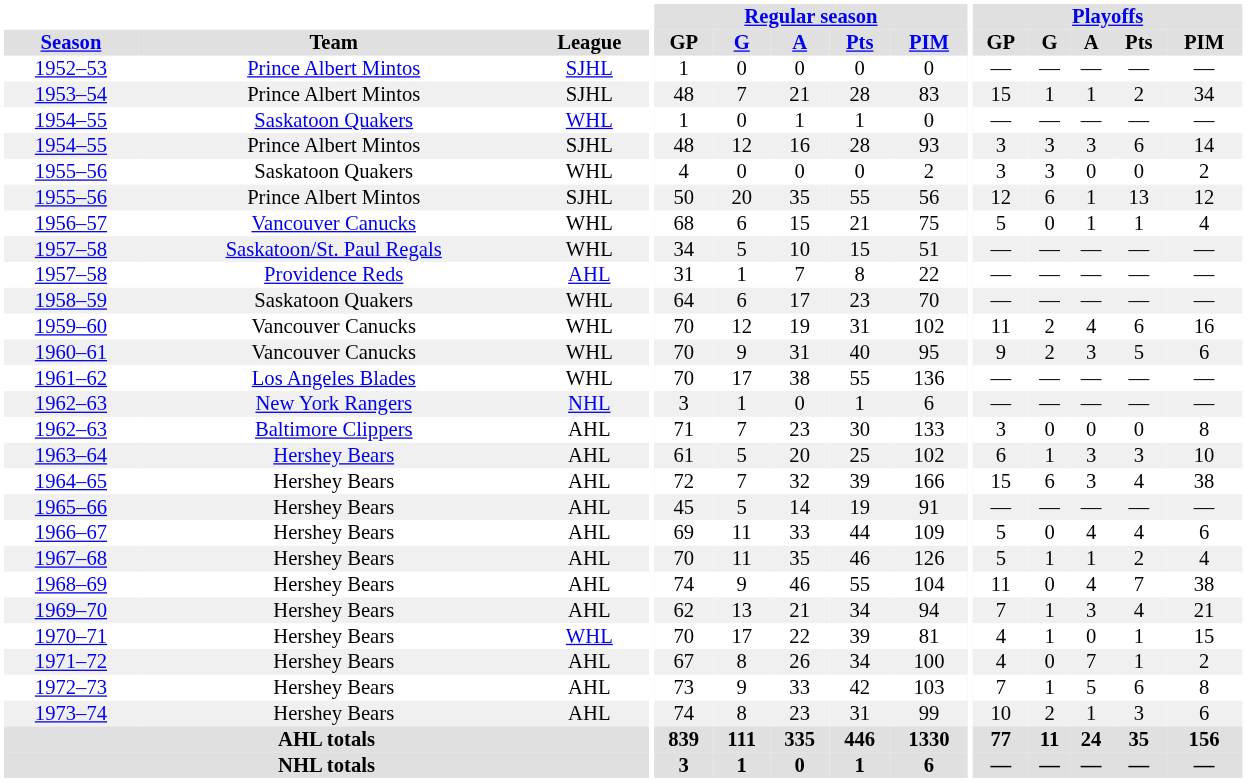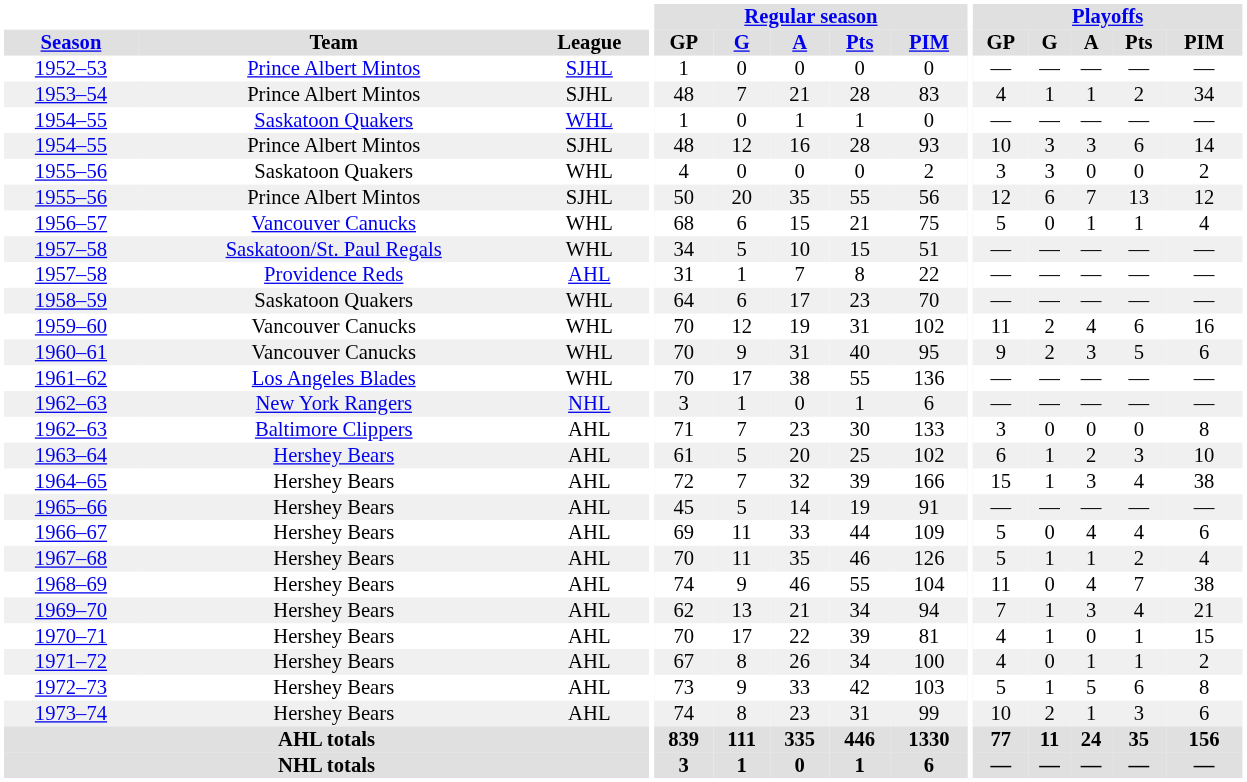1953–54 | Playoffs / GP: 15 -> 4
1954–55 / Prince Albert Mintos | Playoffs / GP: 3 -> 10
1955–56 / Prince Albert Mintos | Playoffs / A: 1 -> 7
1963–64 | Playoffs / A: 3 -> 2
1964–65 | Playoffs / G: 6 -> 1
1970–71 | League: WHL -> AHL
1971–72 | Playoffs / A: 7 -> 1
1972–73 | Playoffs / GP: 7 -> 5
